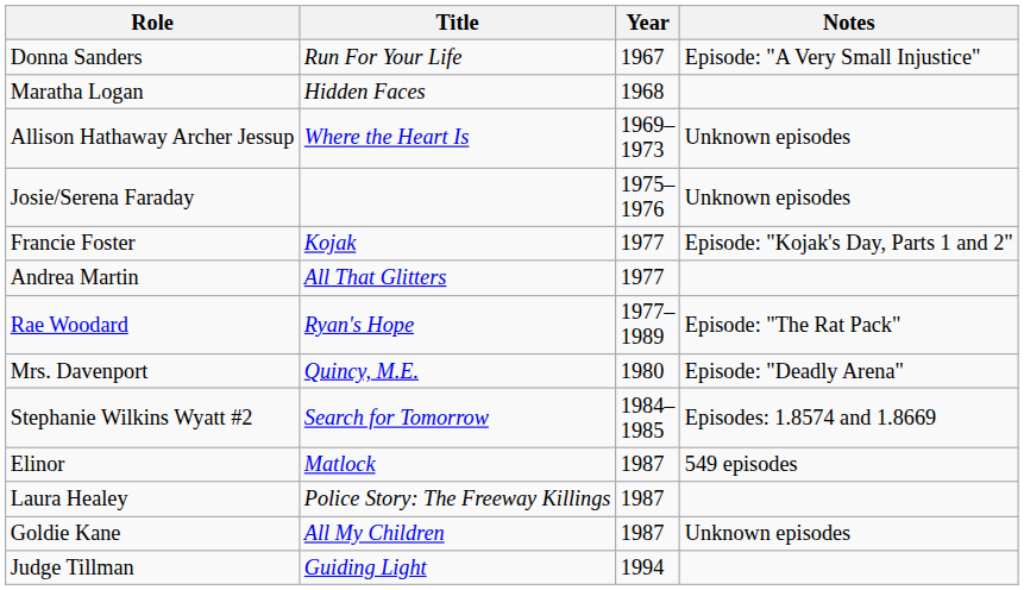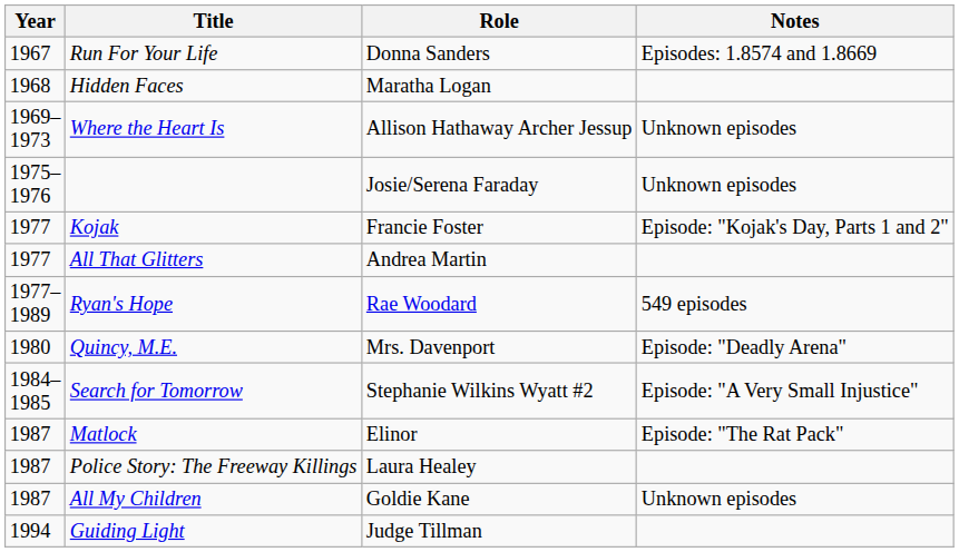columns swapped: Year <-> Role
Run For Your Life | Notes: Episode: "A Very Small Injustice" -> Episodes: 1.8574 and 1.8669
Ryan's Hope | Notes: Episode: "The Rat Pack" -> 549 episodes
Search for Tomorrow | Notes: Episodes: 1.8574 and 1.8669 -> Episode: "A Very Small Injustice"
Matlock | Notes: 549 episodes -> Episode: "The Rat Pack"
